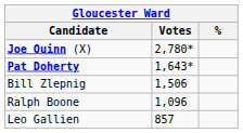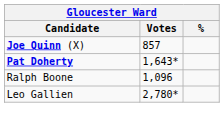Joe Quinn (X) | Votes: 2,780* -> 857
- row: Bill Zlepnig | 1,506
Leo Gallien | Votes: 857 -> 2,780*
